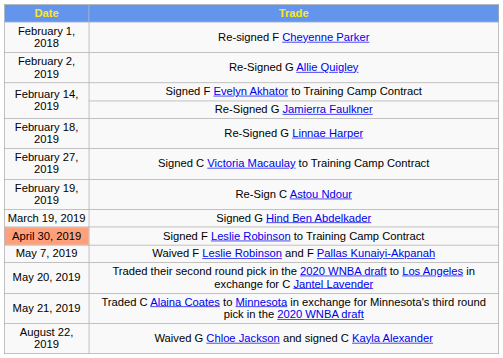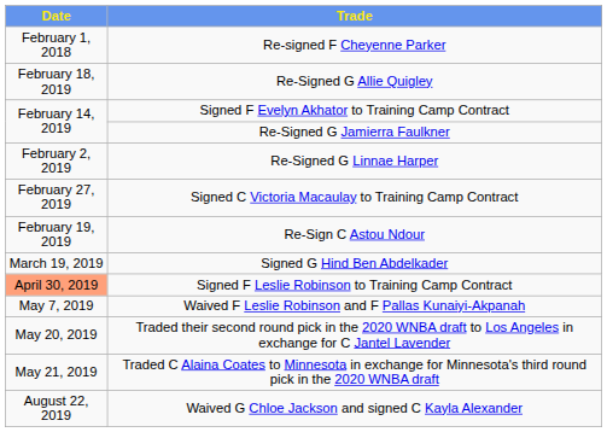Re-Signed G Allie Quigley | Date: February 2, 2019 -> February 18, 2019
Re-Signed G Linnae Harper | Date: February 18, 2019 -> February 2, 2019
